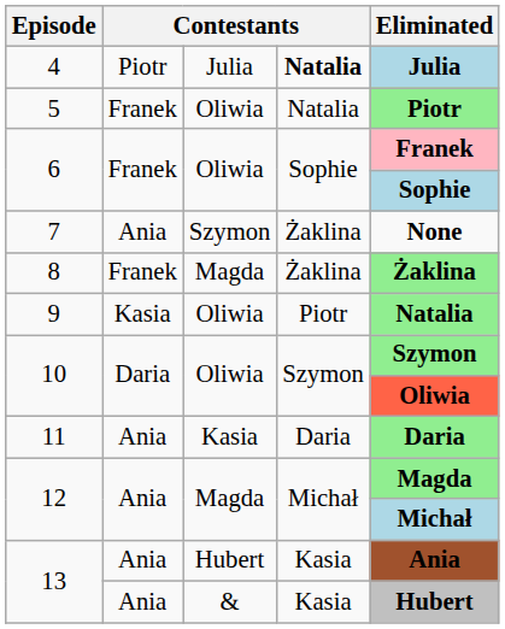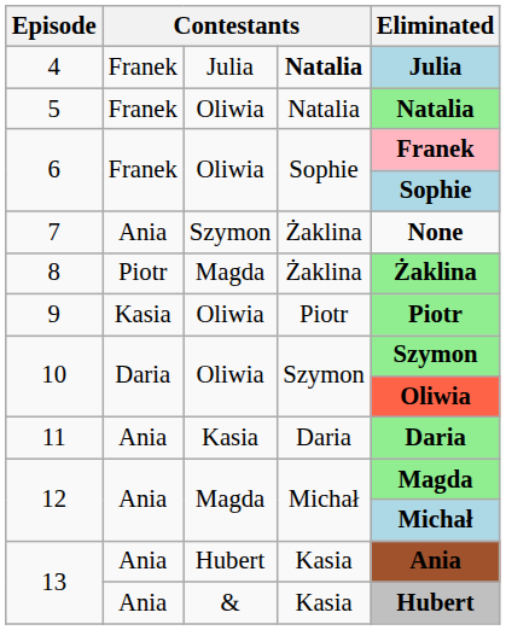4 | column 2: Piotr -> Franek
5 | Eliminated: Piotr -> Natalia
8 | column 2: Franek -> Piotr
9 | Eliminated: Natalia -> Piotr
